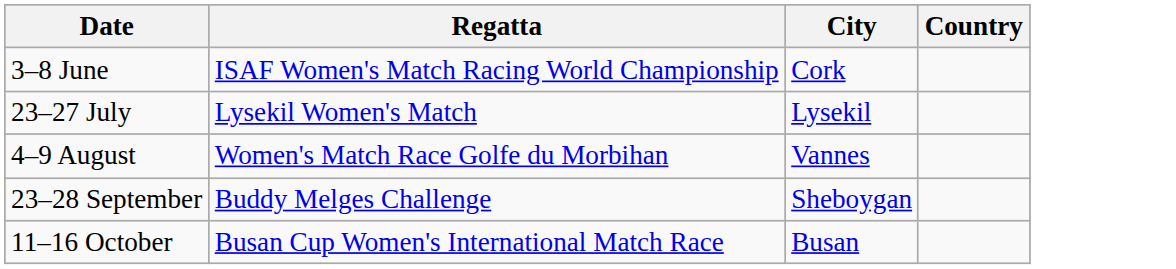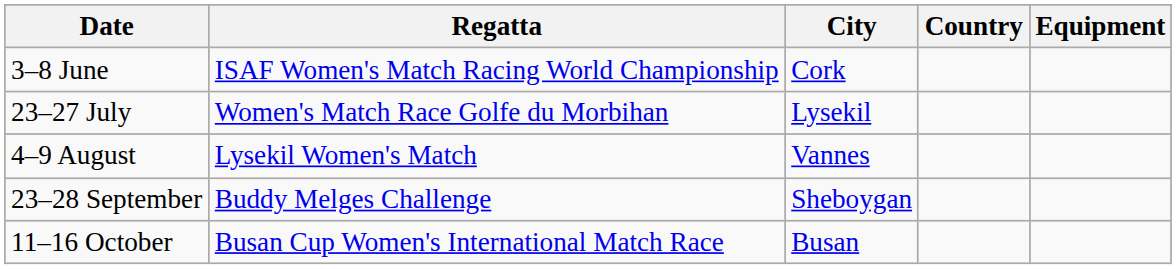+ column: Equipment
23–27 July | Regatta: Lysekil Women's Match -> Women's Match Race Golfe du Morbihan
4–9 August | Regatta: Women's Match Race Golfe du Morbihan -> Lysekil Women's Match
